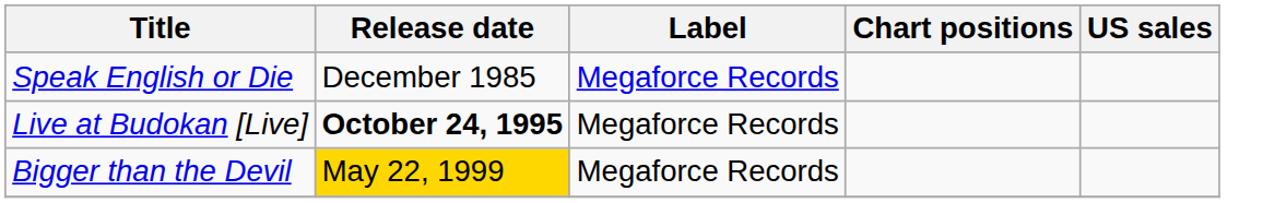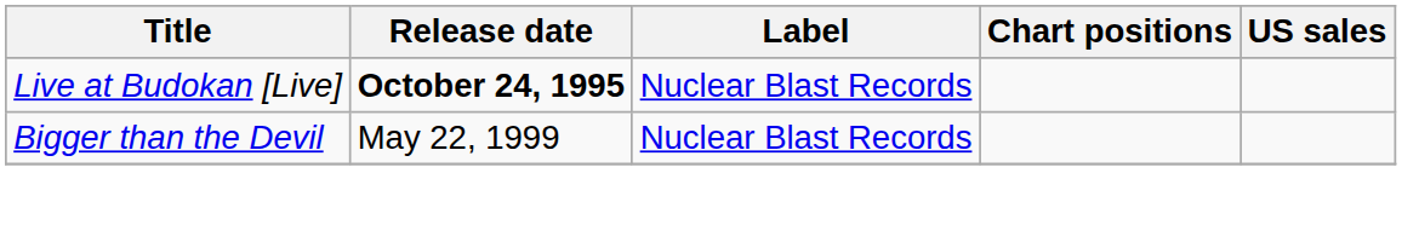- row: Speak English or Die | December 1985 | Megaforce Records
Live at Budokan [Live] | Label: Megaforce Records -> Nuclear Blast Records
Bigger than the Devil | Release date: gold background -> no background
Bigger than the Devil | Label: Megaforce Records -> Nuclear Blast Records
